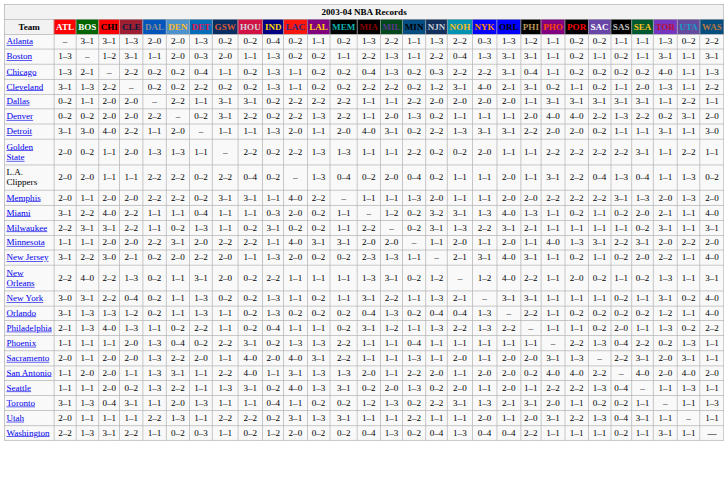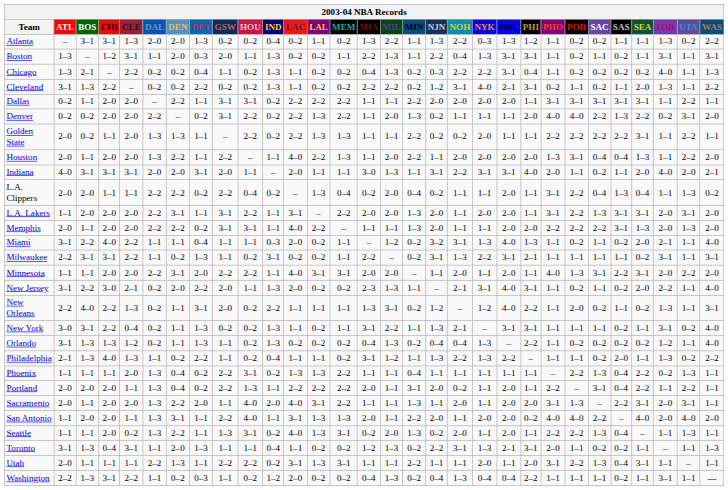- row: Detroit | 3–1 | 3–0 | 4–0 | 2–2 | 1–1 | 2–0 | – | 1–1 | 1–1 | 1–3 | 2–0 | 1–1 | 2–0 | 4–0 | 3–1 | 0–2 | 2–2 | 1–3 | 3–1 | 3–1 | 2–2 | 2–0 | 2–0 | 0–2 | 1–1 | 1–1 | 3–1 | 1–1 | 3–0
+ row: Houston | 2–0 | 1–1 | 2–0 | 2–0 | 1–3 | 2–2 | 1–1 | 2–2 | – | 1–1 | 4–0 | 2–2 | 1–3 | 1–1 | 2–0 | 2–2 | 1–1 | 2–0 | 2–0 | 2–0 | 2–0 | 1–3 | 3–1 | 0–4 | 0–4 | 1–3 | 1–1 | 2–2 | 2–0
+ row: Indiana | 4–0 | 3–1 | 3–1 | 3–1 | 2–0 | 2–0 | 3–1 | 2–0 | 1–1 | – | 2–0 | 1–1 | 1–1 | 3–0 | 1–3 | 1–1 | 3–1 | 2–2 | 3–1 | 3–1 | 4–0 | 2–0 | 1–1 | 0–2 | 1–1 | 2–0 | 4–0 | 2–0 | 2–1
+ row: L.A. Lakers | 1–1 | 2–0 | 2–0 | 2–0 | 2–2 | 3–1 | 1–1 | 3–1 | 2–2 | 1–1 | 3–1 | – | 2–2 | 2–0 | 2–0 | 1–3 | 2–0 | 1–1 | 2–0 | 2–0 | 1–1 | 3–1 | 2–2 | 1–3 | 3–1 | 3–1 | 2–0 | 3–1 | 2–0
+ row: Portland | 2–0 | 2–0 | 2–0 | 1–1 | 1–3 | 0–4 | 0–2 | 2–2 | 1–3 | 1–1 | 2–2 | 2–2 | 2–2 | 2–0 | 1–1 | 3–1 | 2–0 | 0–2 | 1–1 | 2–0 | 1–1 | 2–2 | – | 3–1 | 0–4 | 2–2 | 1–1 | 2–2 | 1–1
